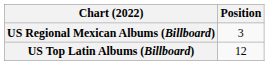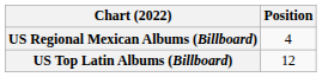US Regional Mexican Albums (Billboard) | Position: 3 -> 4
